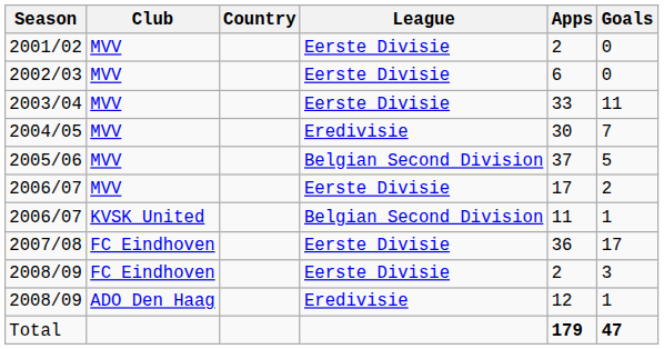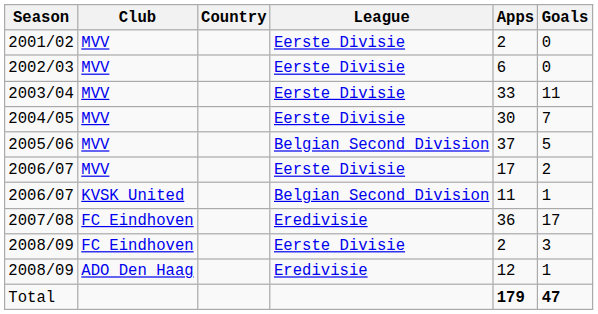2004/05 | League: Eredivisie -> Eerste Divisie
2007/08 | League: Eerste Divisie -> Eredivisie
